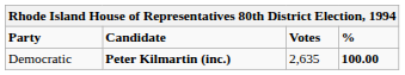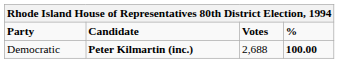Democratic | Votes: 2,635 -> 2,688
